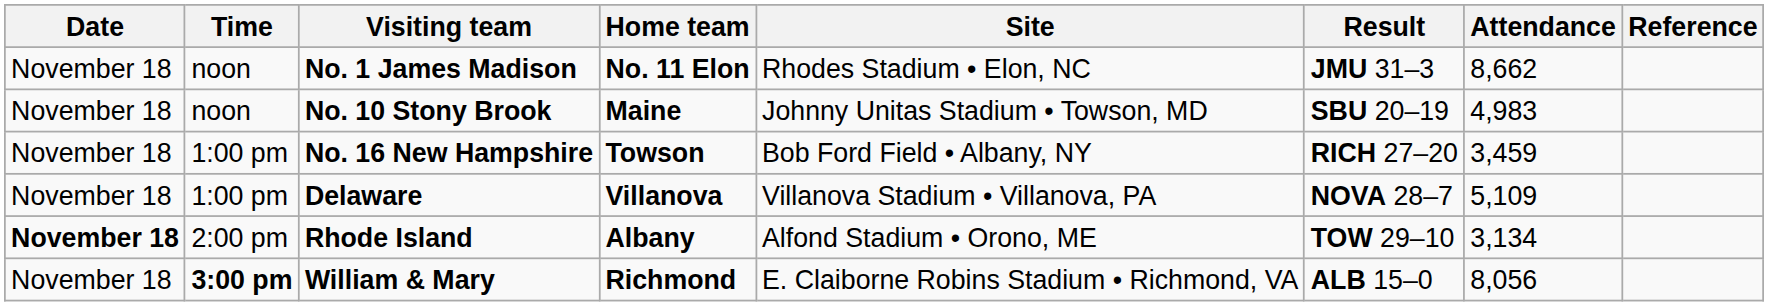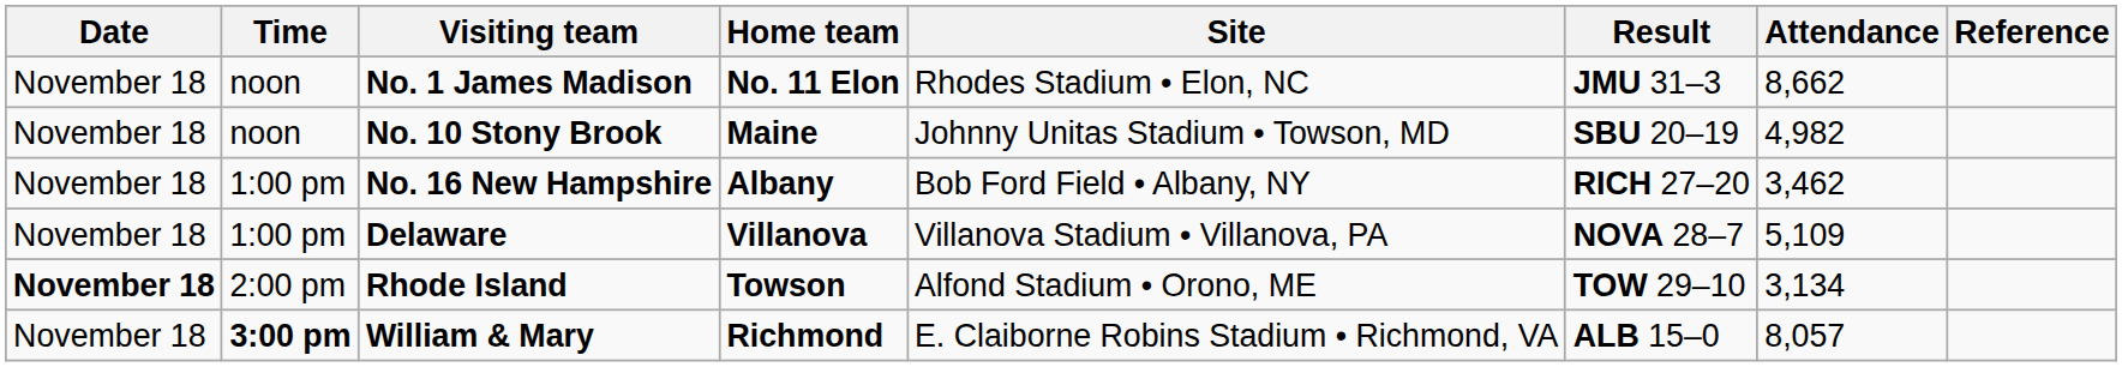No. 10 Stony Brook | Attendance: 4,983 -> 4,982
No. 16 New Hampshire | Home team: Towson -> Albany
No. 16 New Hampshire | Attendance: 3,459 -> 3,462
Rhode Island | Home team: Albany -> Towson
William & Mary | Attendance: 8,056 -> 8,057
